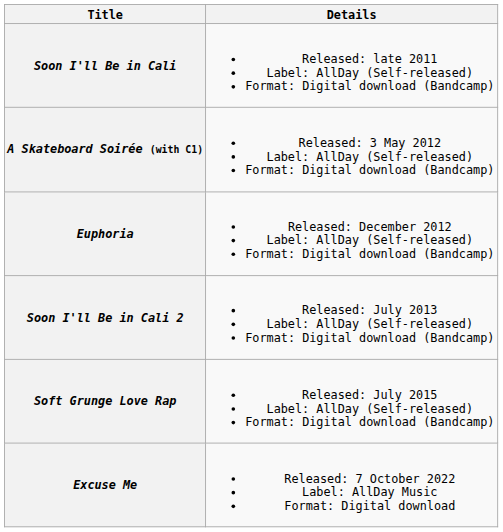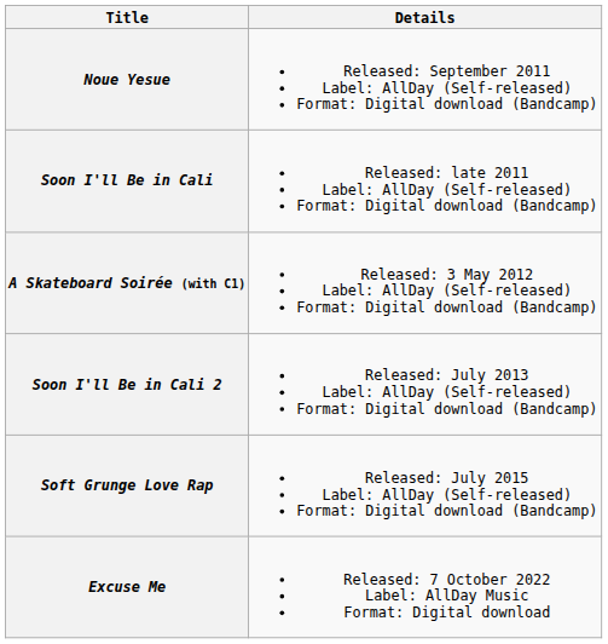+ row: Noue Yesue | Released: September 2011 Label: AllDay (Self-released) Format: Digital download (Bandcamp)
- row: Euphoria | Released: December 2012 Label: AllDay (Self-released) Format: Digital download (Bandcamp)
